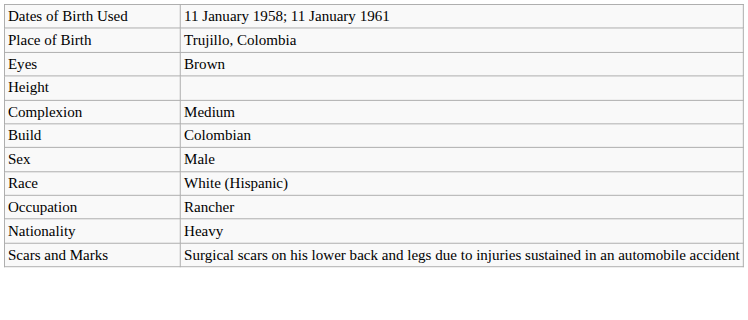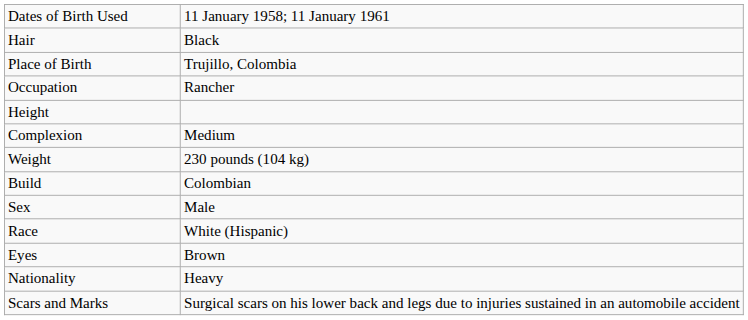+ row: Hair | Black
rows swapped: Eyes <-> Occupation
+ row: Weight | 230 pounds (104 kg)
